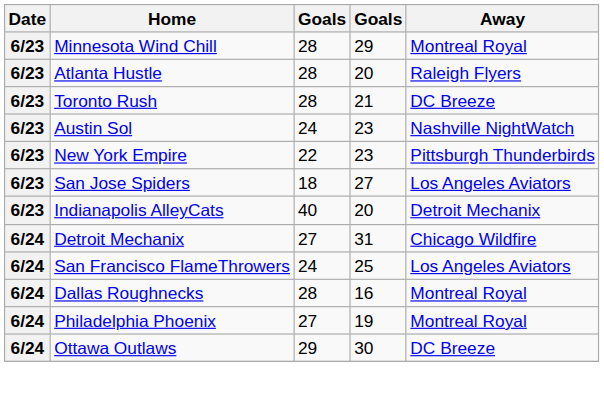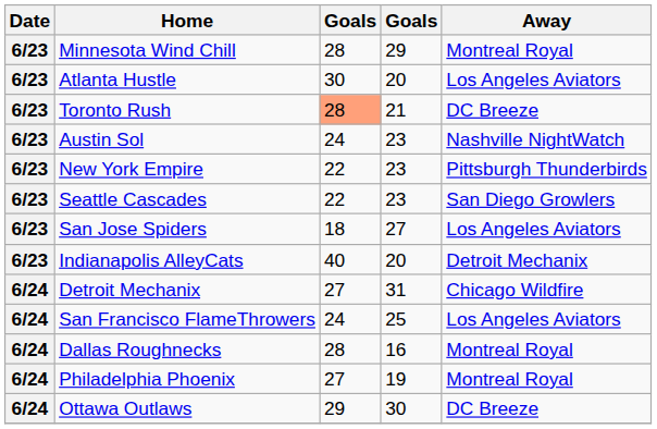Atlanta Hustle | column 3: 28 -> 30
Atlanta Hustle | Away: Raleigh Flyers -> Los Angeles Aviators
Toronto Rush | column 3: no background -> lightsalmon background
+ row: 6/23 | Seattle Cascades | 22 | 23 | San Diego Growlers
